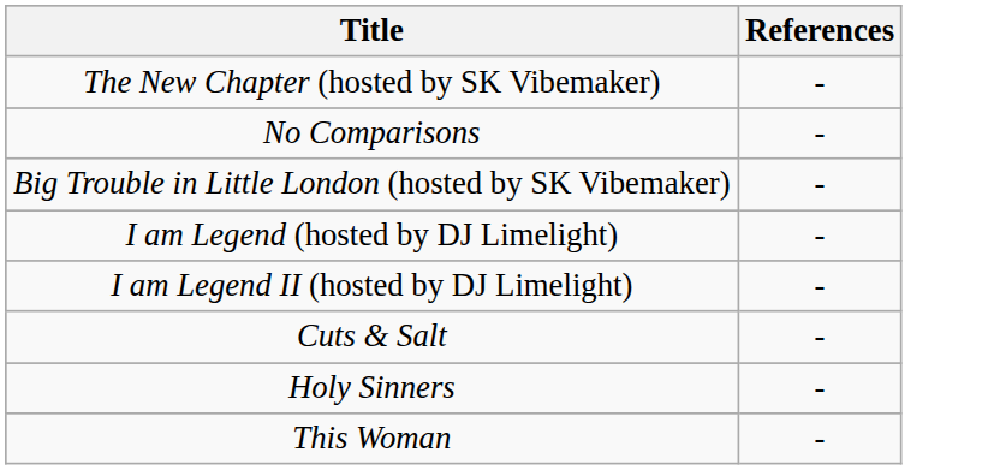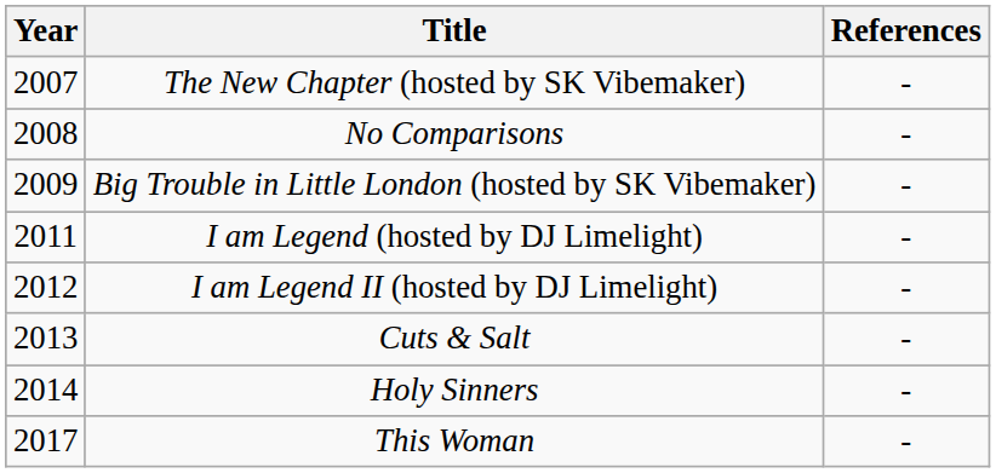+ column: Year | 2007 | 2008 | 2009 | 2011 | 2012 | 2013 | 2014 | 2017
